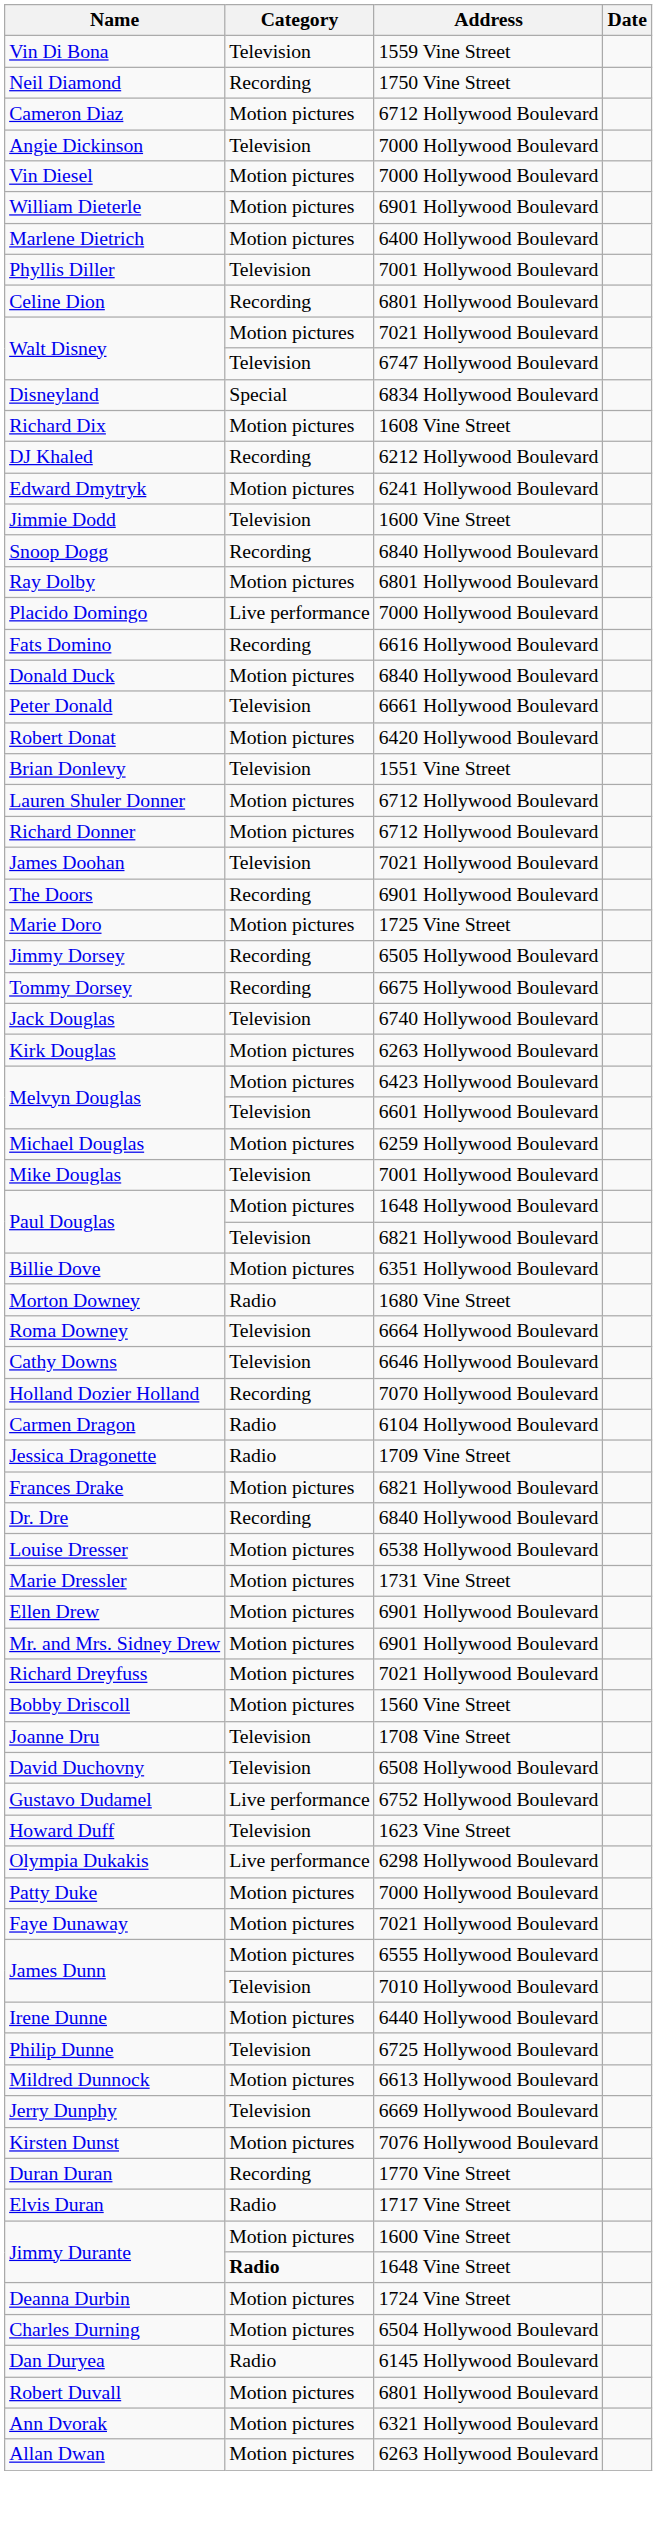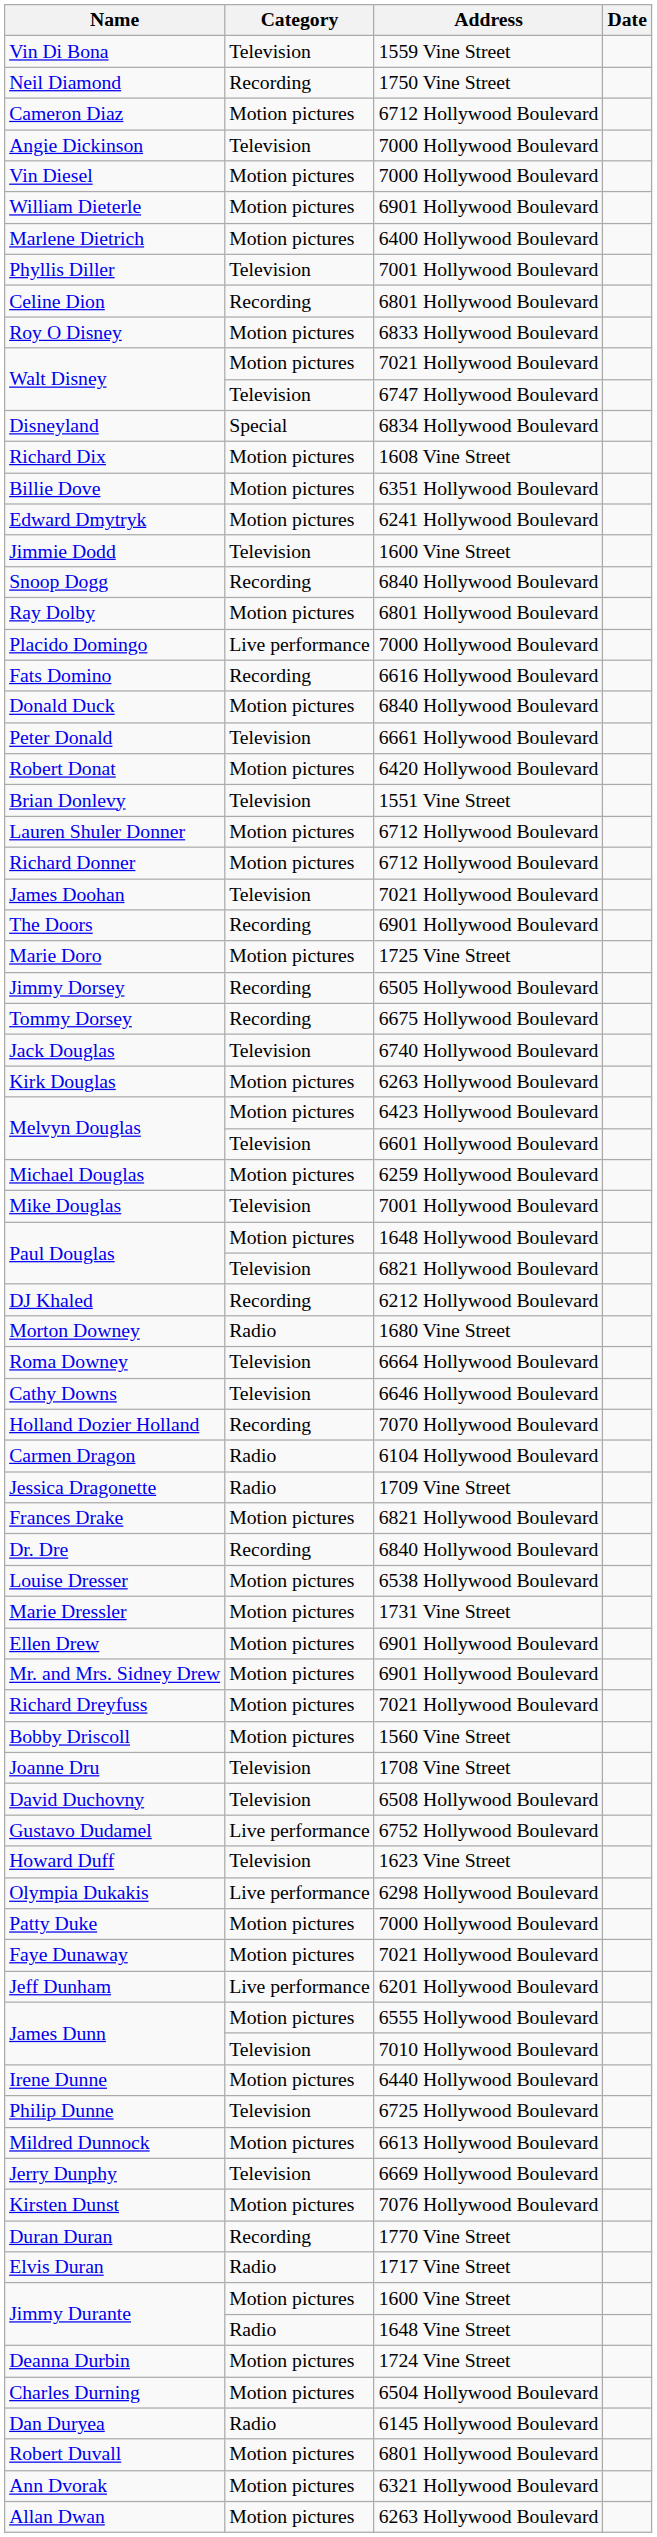+ row: Roy O Disney | Motion pictures | 6833 Hollywood Boulevard
rows swapped: DJ Khaled <-> Billie Dove
+ row: Jeff Dunham | Live performance | 6201 Hollywood Boulevard
Jimmy Durante / 1648 Vine Street | Category: bold -> normal
